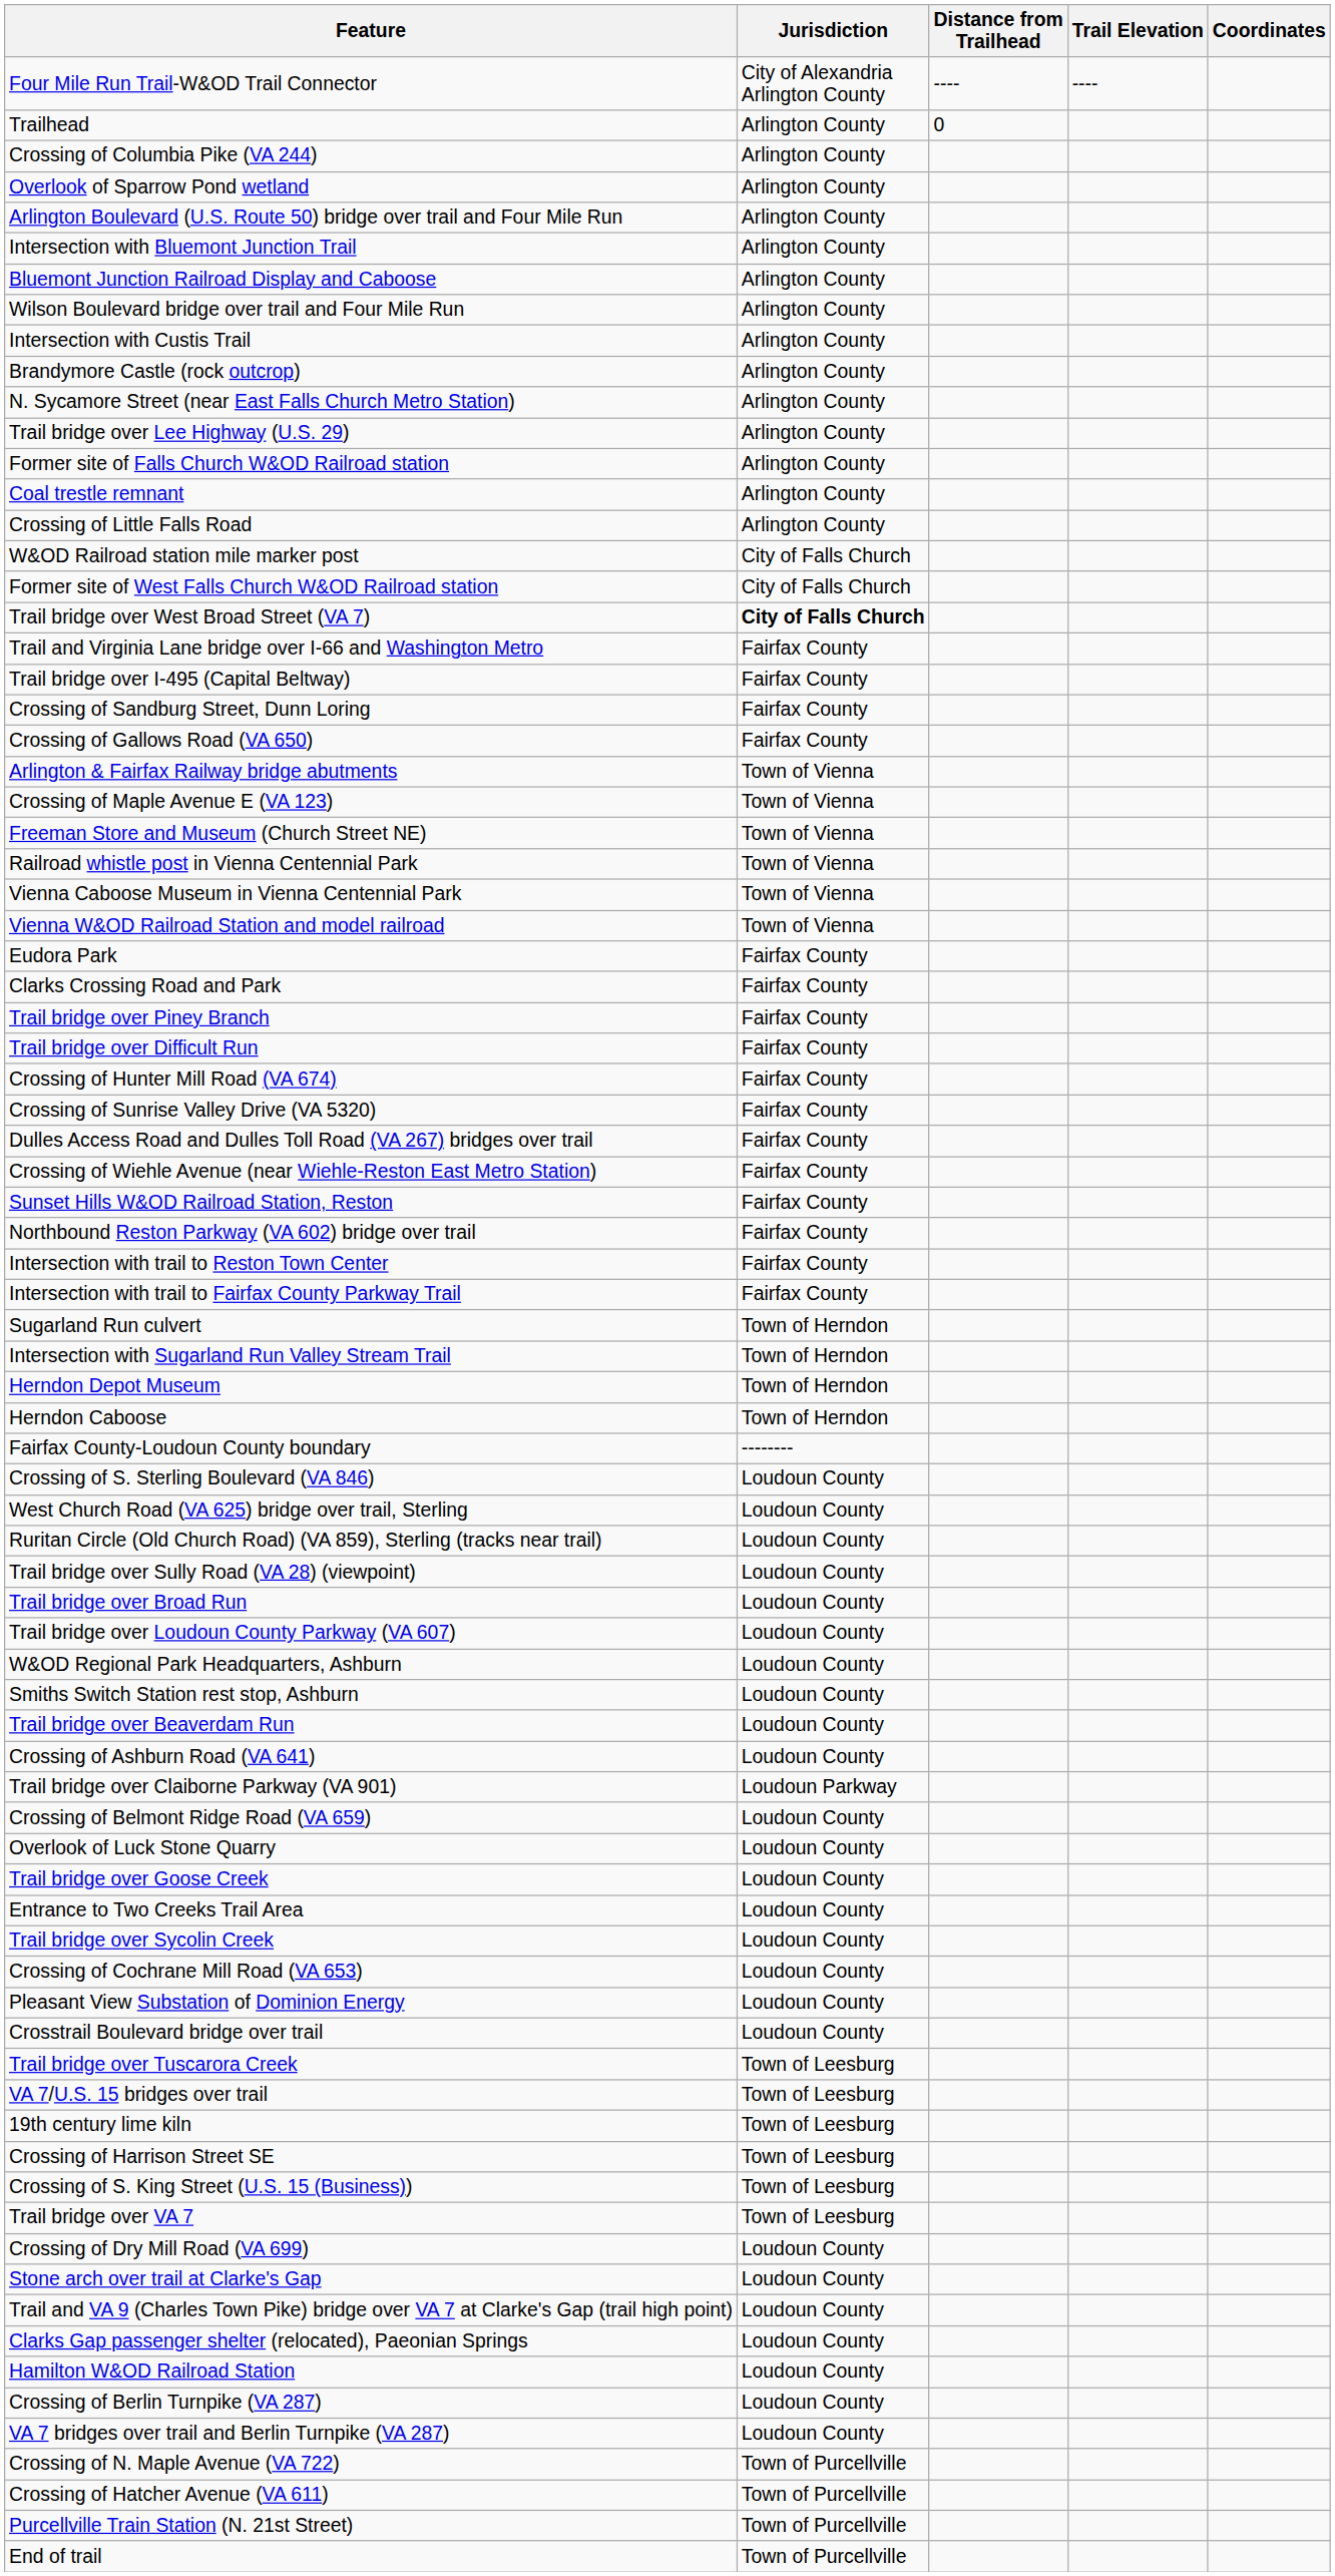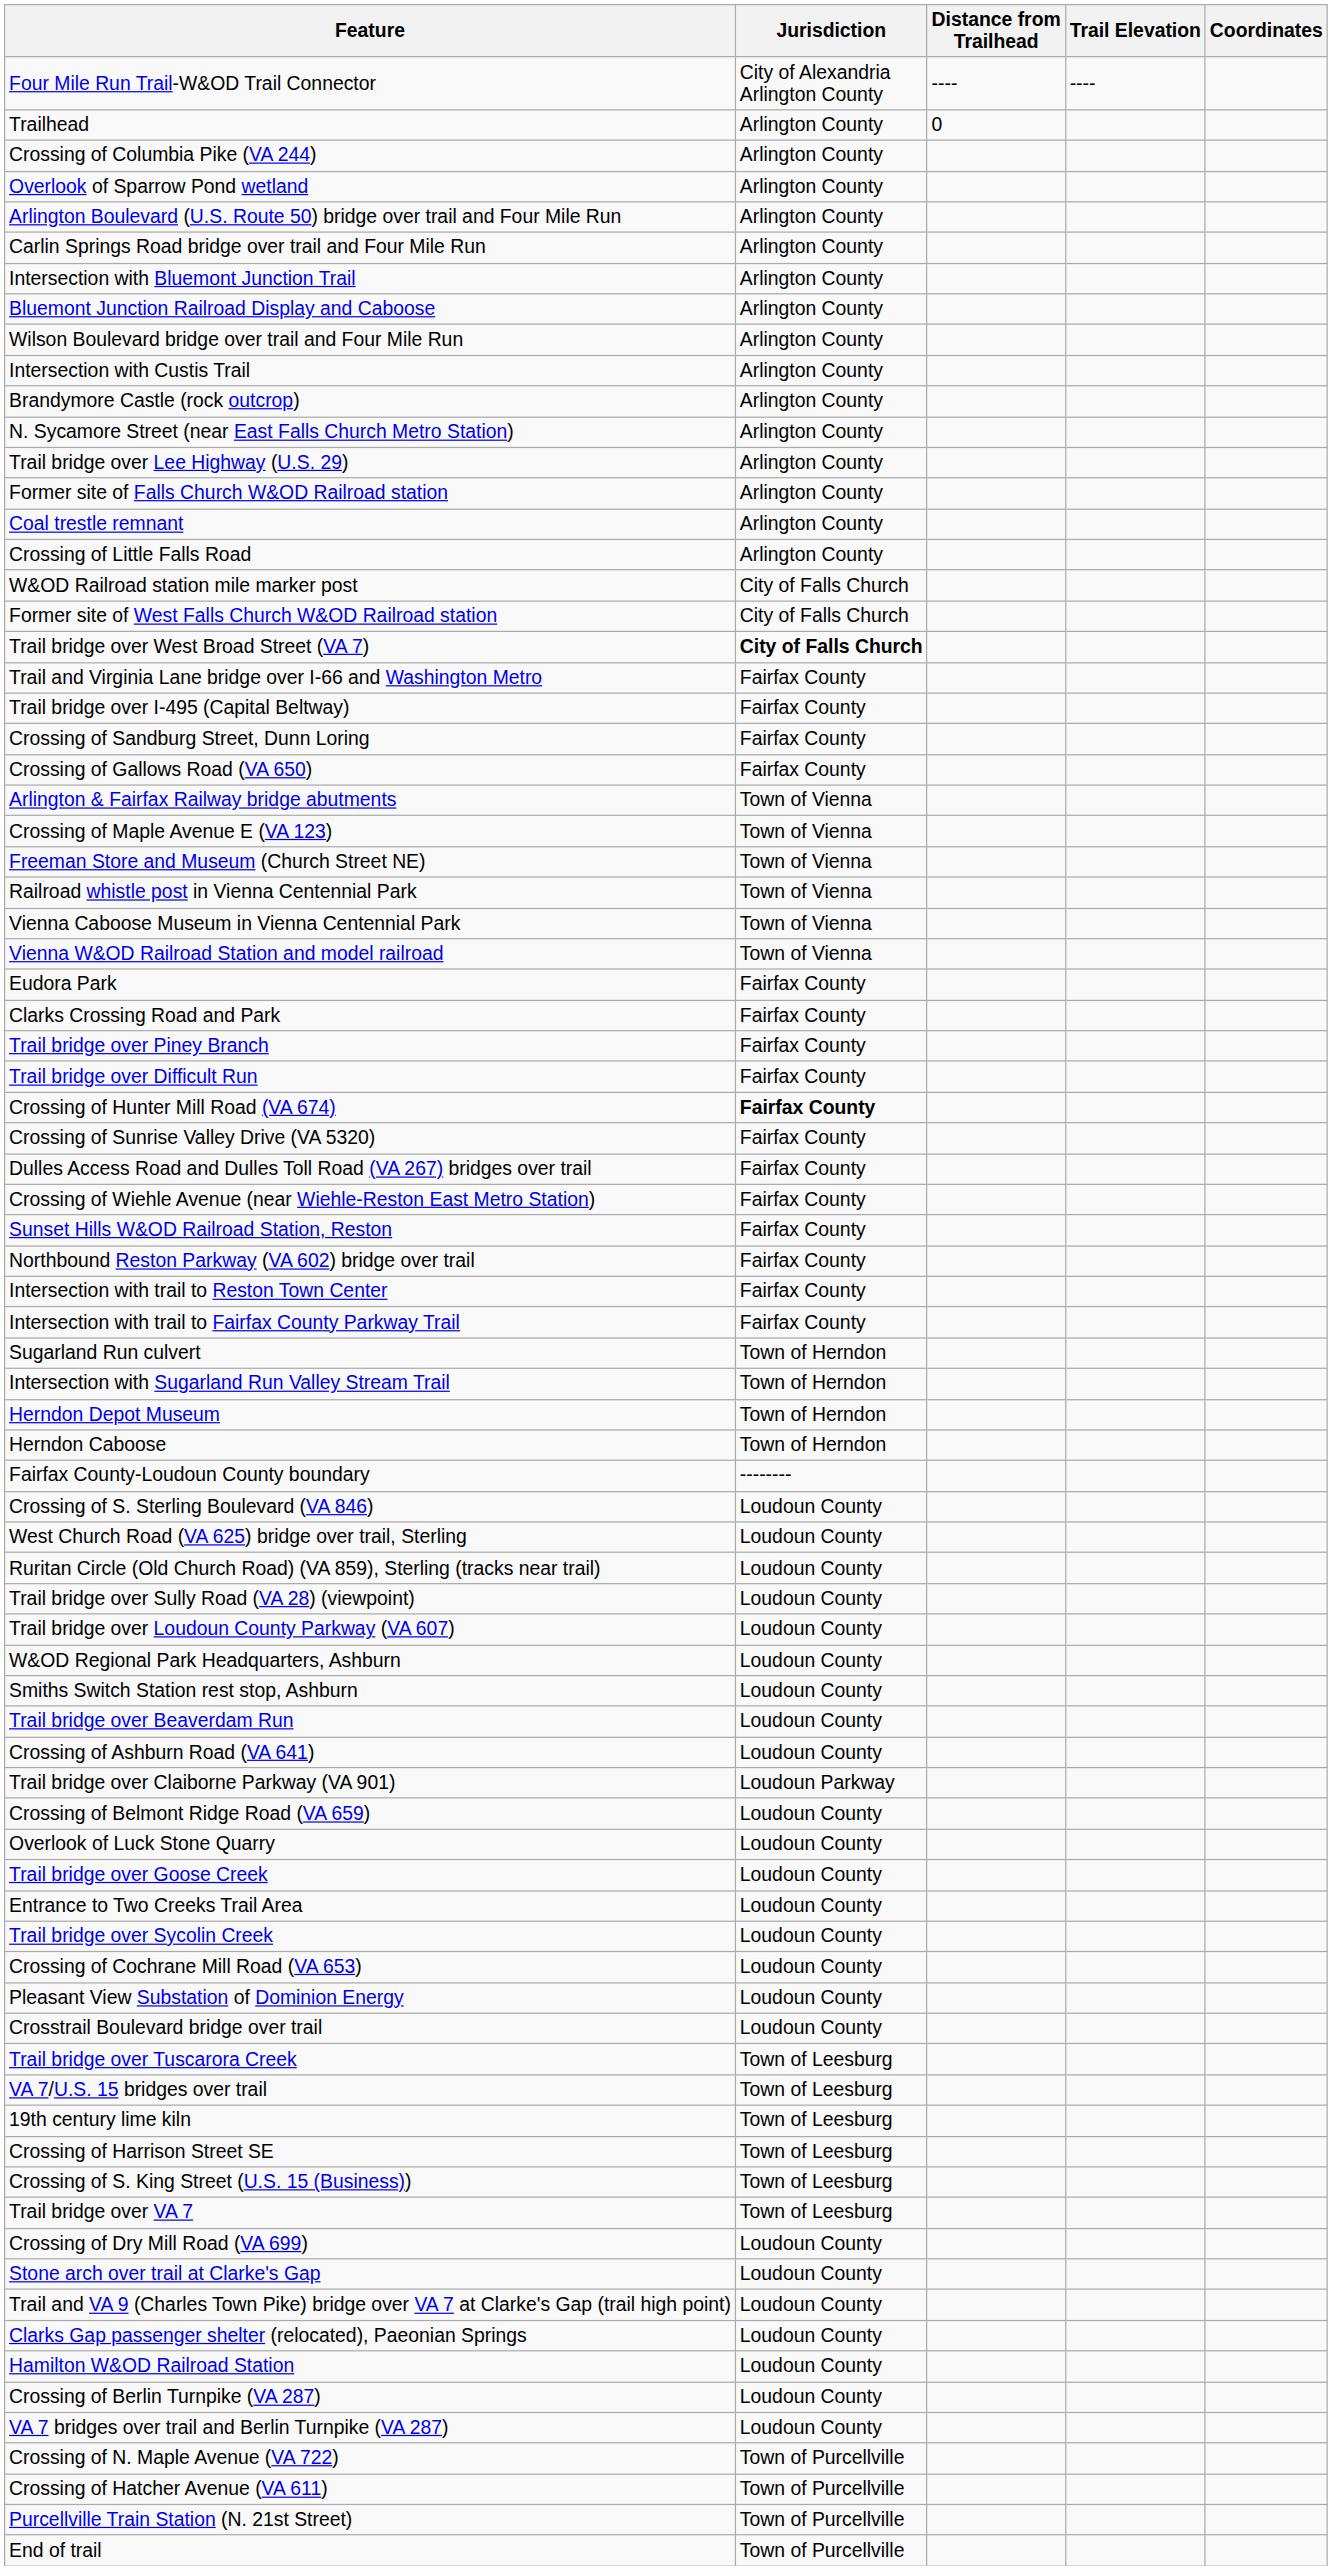+ row: Carlin Springs Road bridge over trail and Four Mile Run | Arlington County
Crossing of Hunter Mill Road (VA 674) | Jurisdiction: normal -> bold
- row: Trail bridge over Broad Run | Loudoun County
